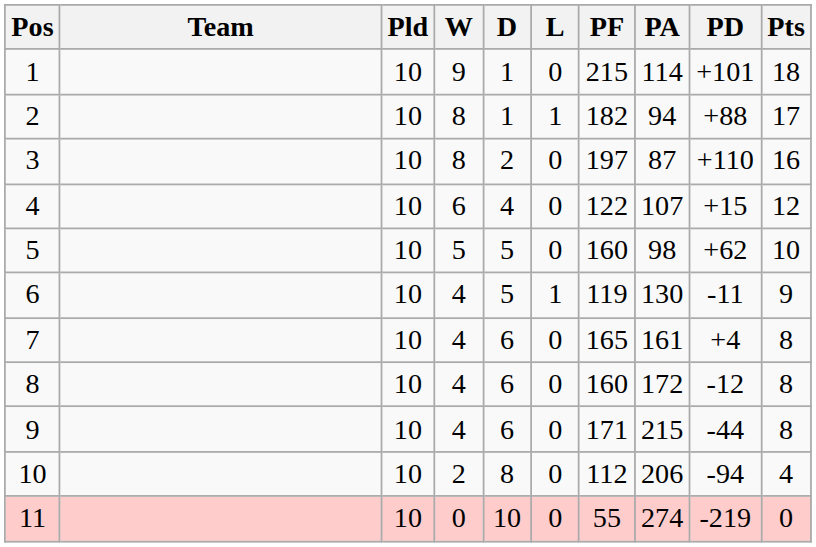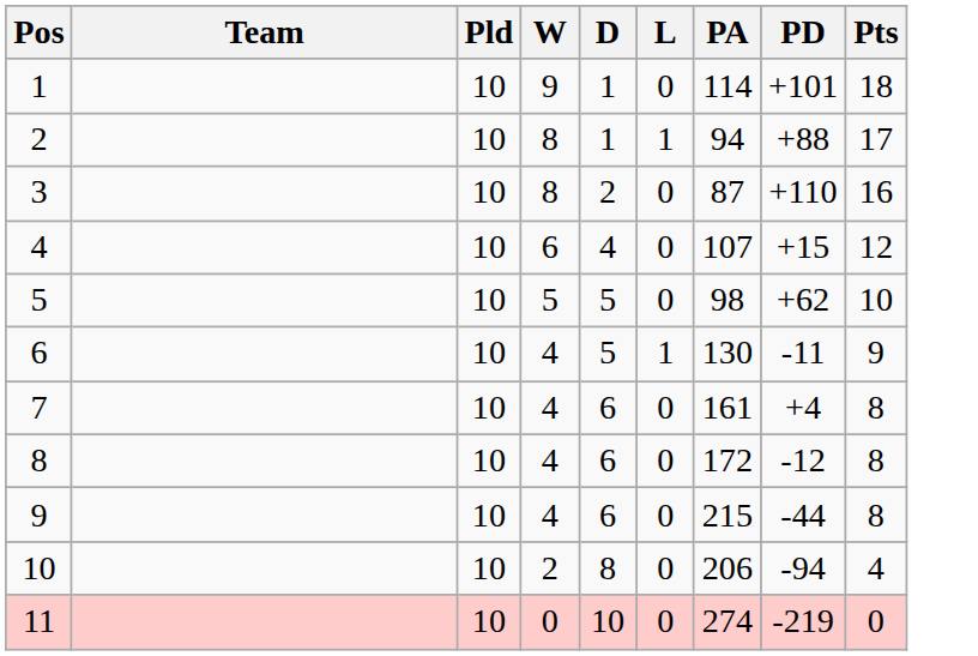- column: PF | 215 | 182 | 197 | 122 | 160 | 119 | 165 | 160 | 171 | 112 | 55
